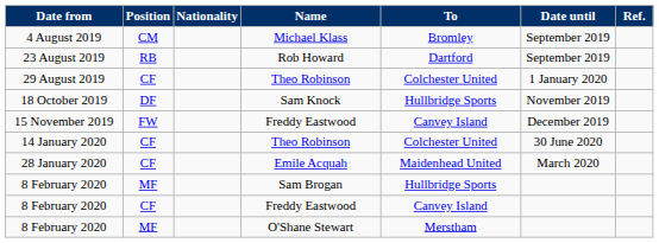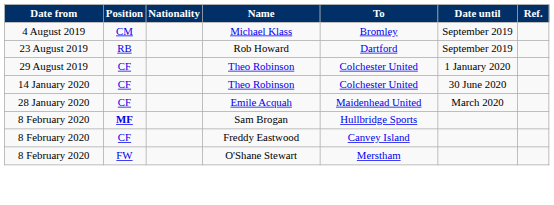- row: 18 October 2019 | DF | Sam Knock | Hullbridge Sports | November 2019
- row: 15 November 2019 | FW | Freddy Eastwood | Canvey Island | December 2019
8 February 2020 / Sam Brogan | Position: normal -> bold
8 February 2020 / O'Shane Stewart | Position: MF -> FW
